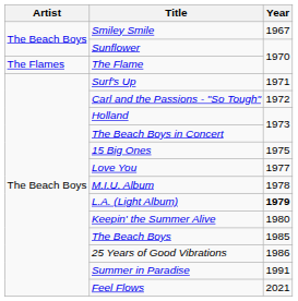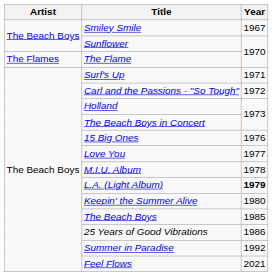15 Big Ones | Year: 1975 -> 1976
Summer in Paradise | Year: 1991 -> 1992
